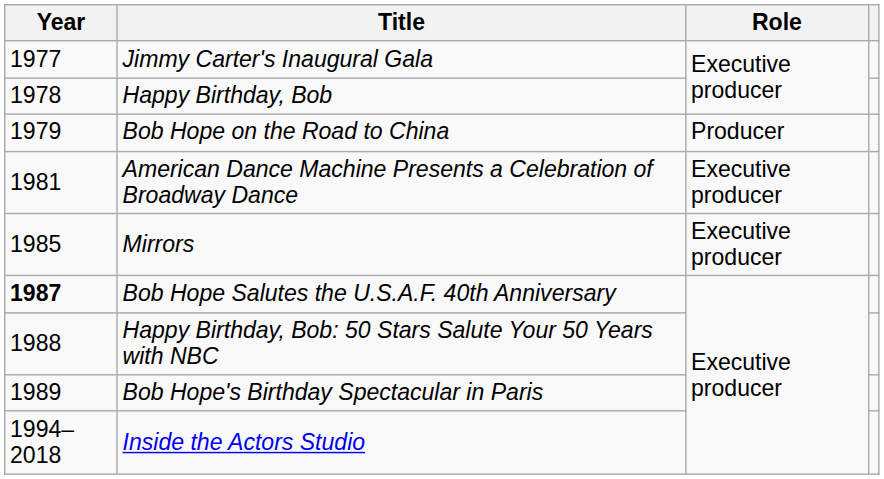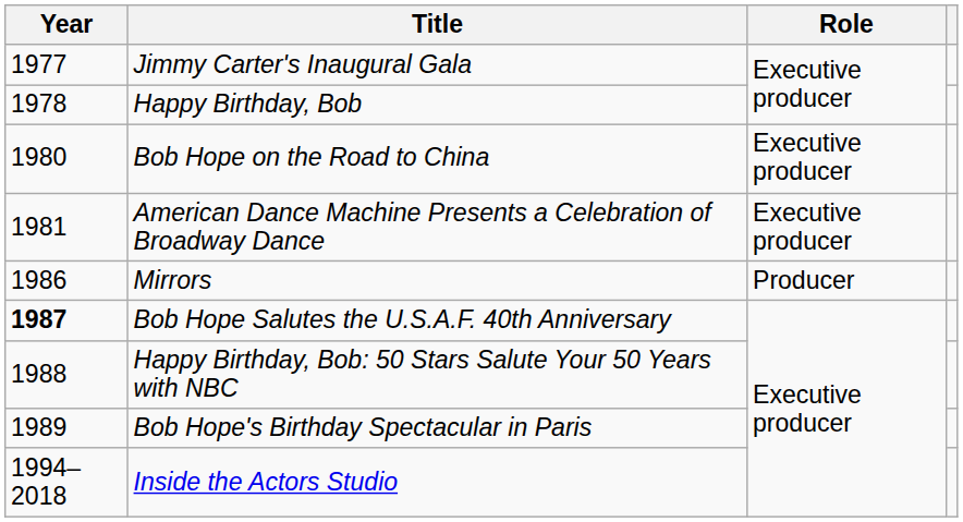Bob Hope on the Road to China | Year: 1979 -> 1980
Bob Hope on the Road to China | Role: Producer -> Executive producer
Mirrors | Year: 1985 -> 1986
Mirrors | Role: Executive producer -> Producer
